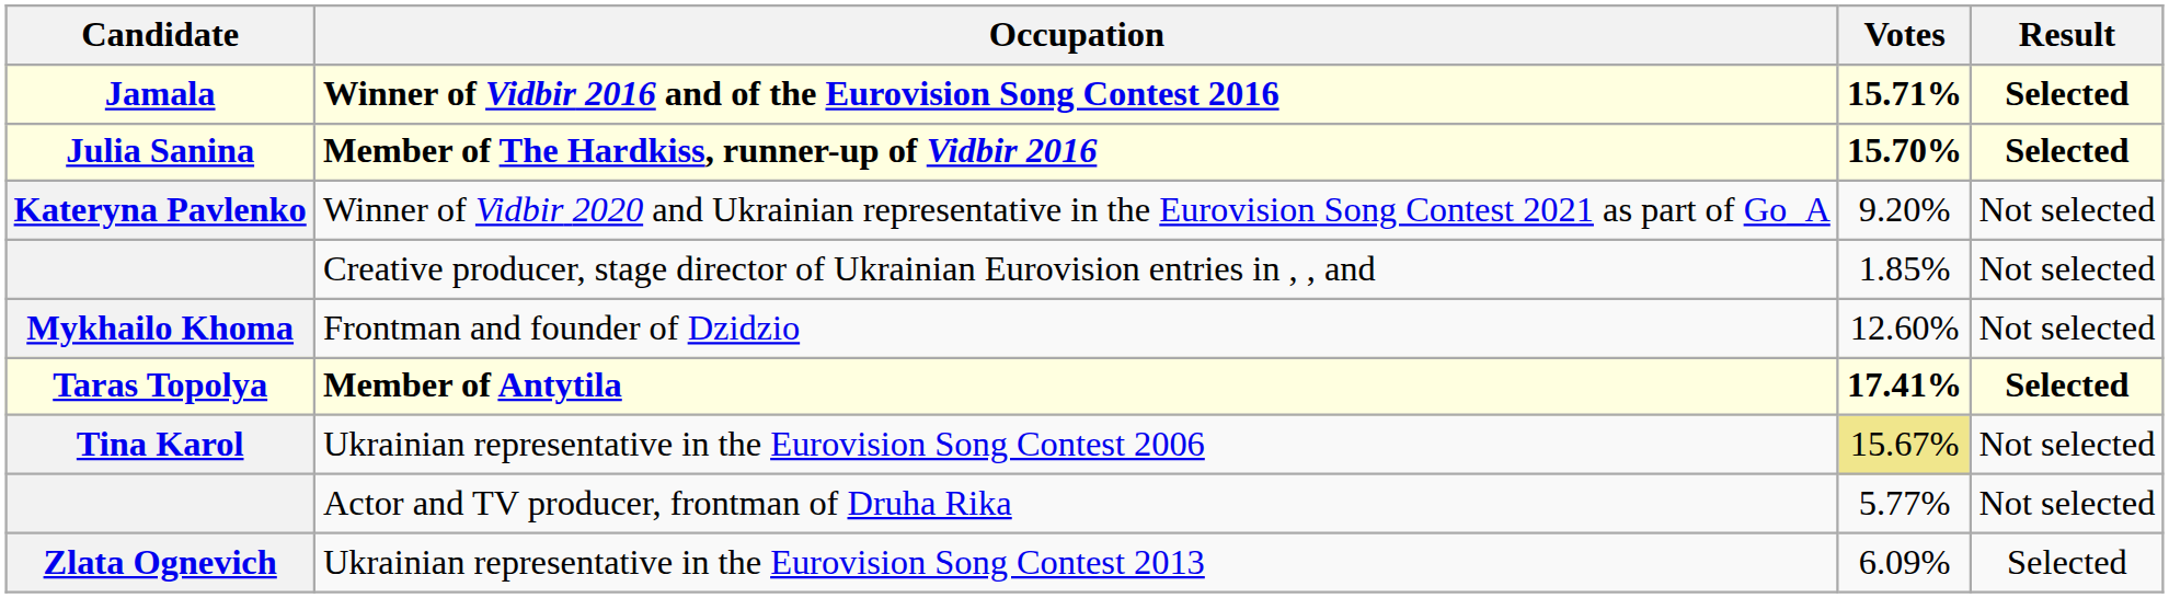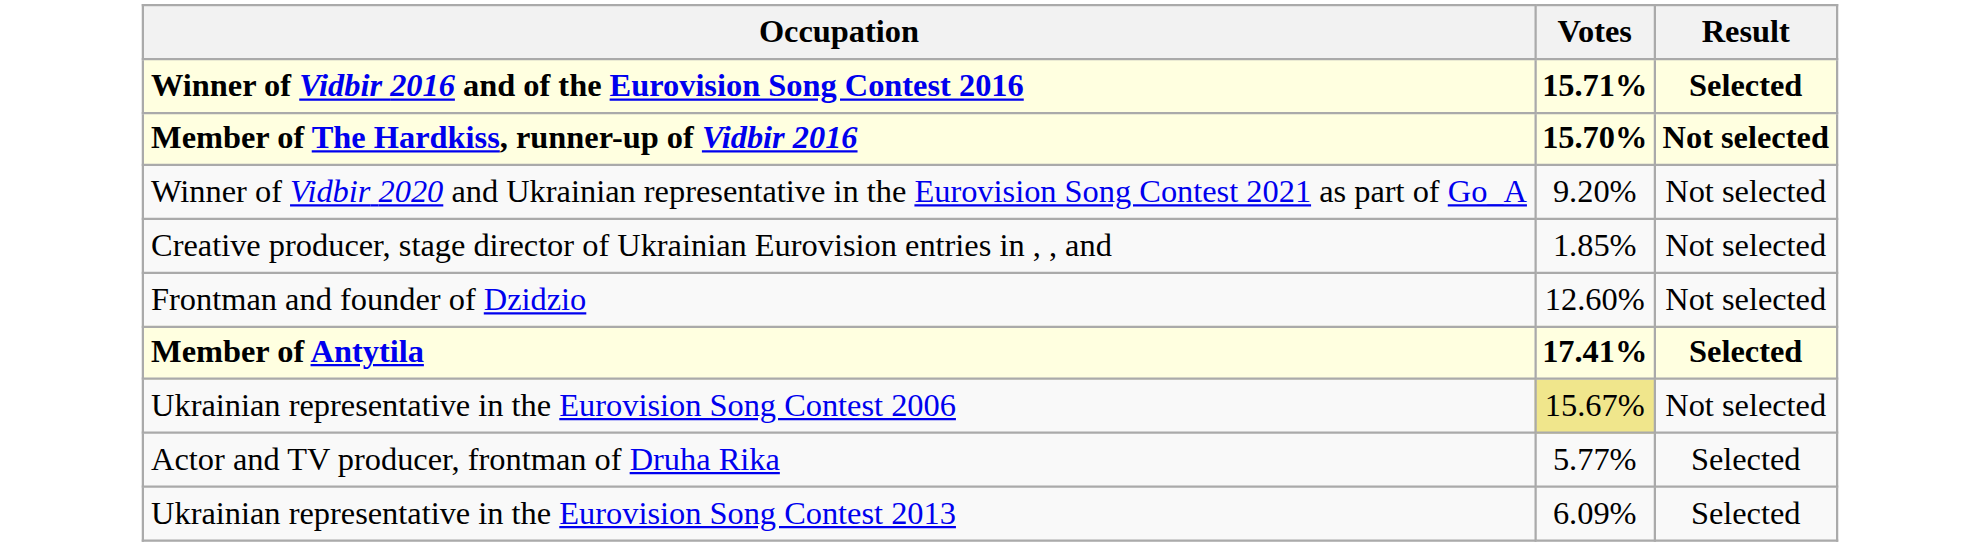- column: Candidate | Jamala | Julia Sanina | Kateryna Pavlenko | Mykhailo Khoma | Taras Topolya | Tina Karol | Zlata Ognevich
Member of The Hardkiss, runner-up of Vidbir 2016 | Result: Selected -> Not selected
Actor and TV producer, frontman of Druha Rika | Result: Not selected -> Selected
